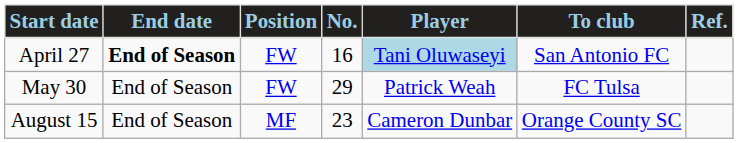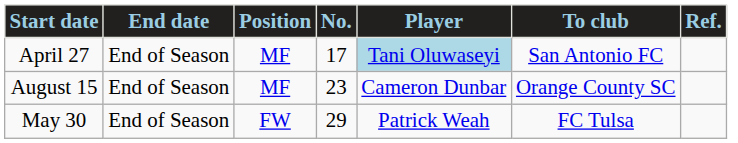April 27 | End date: bold -> normal
April 27 | Position: FW -> MF
April 27 | No.: 16 -> 17
rows swapped: May 30 <-> August 15
